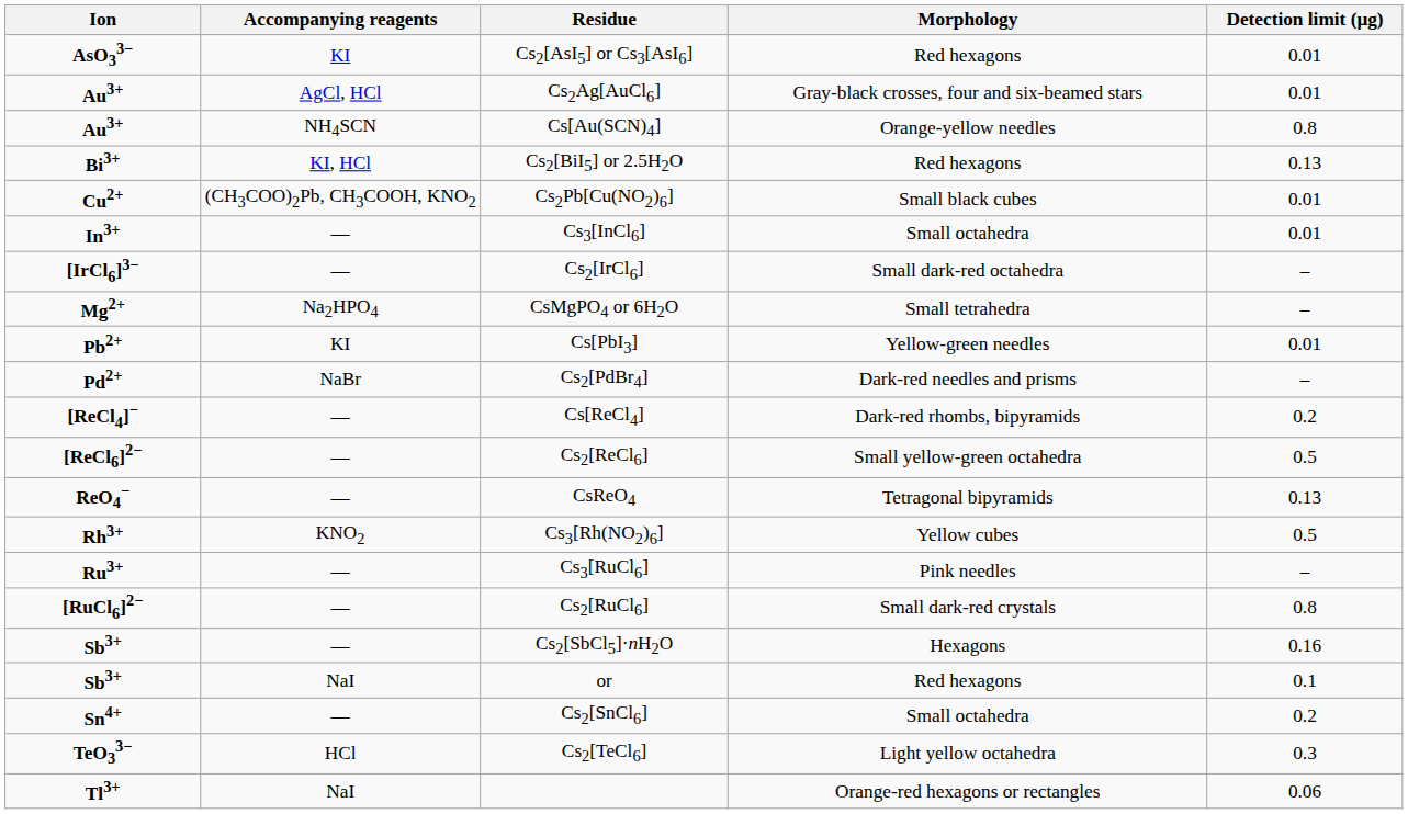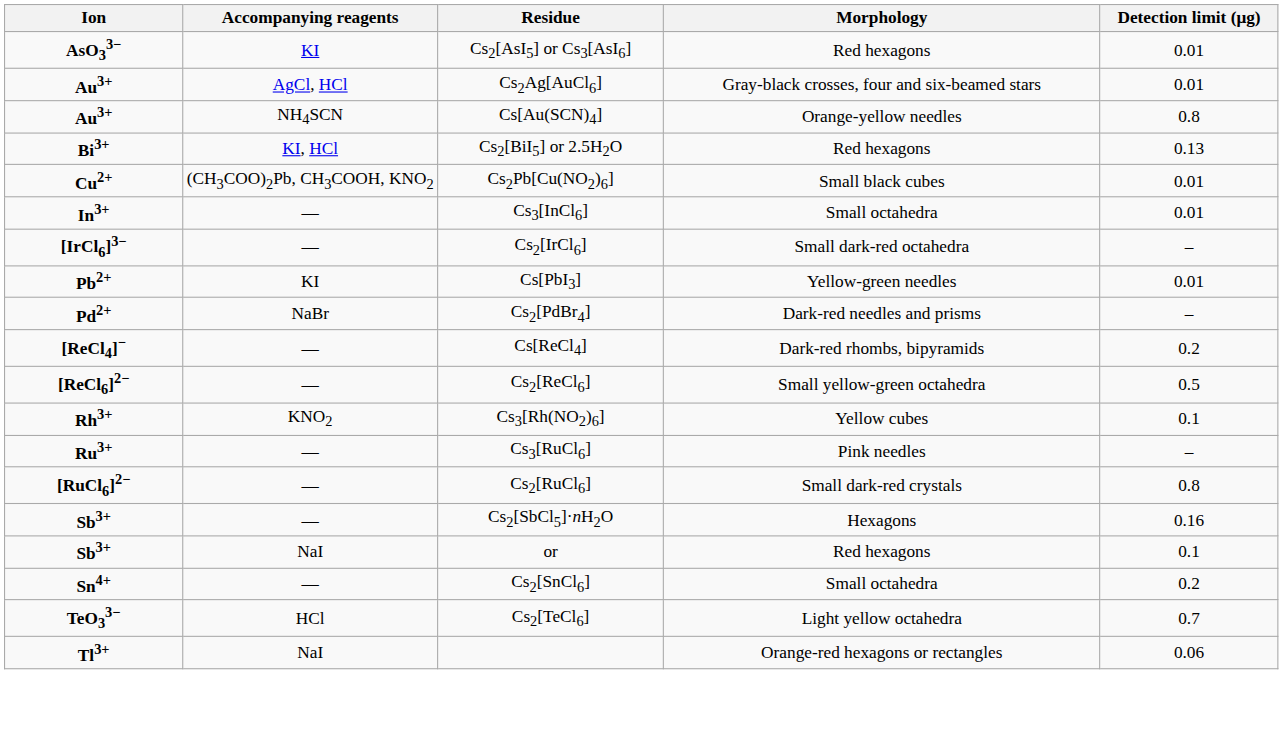- row: Mg2+ | Na2HPO4 | CsMgPO4 or 6H2O | Small tetrahedra | –
- row: ReO4− | — | CsReO4 | Tetragonal bipyramids | 0.13
Cs3[Rh(NO2)6] | Detection limit (μg): 0.5 -> 0.1
Cs2[TeCl6] | Detection limit (μg): 0.3 -> 0.7
